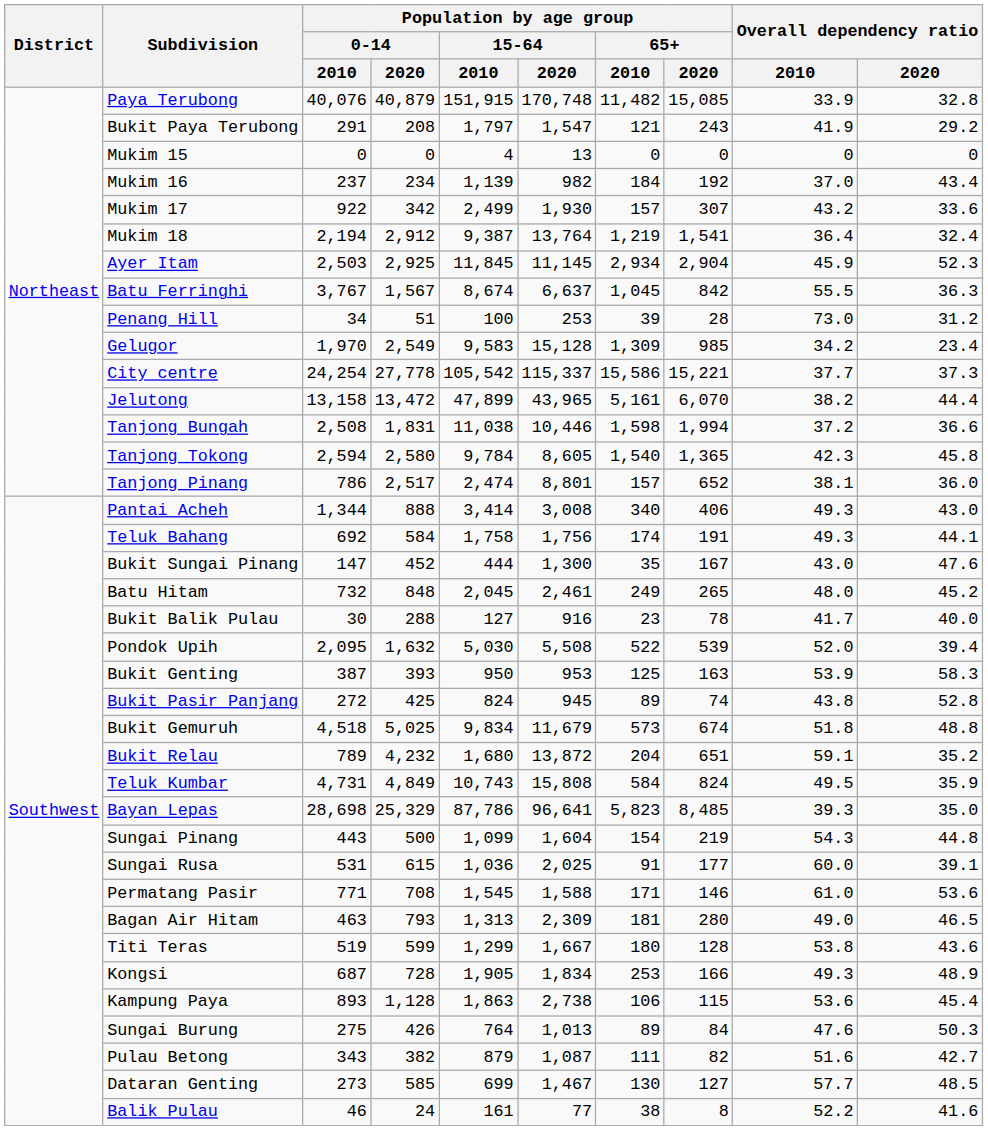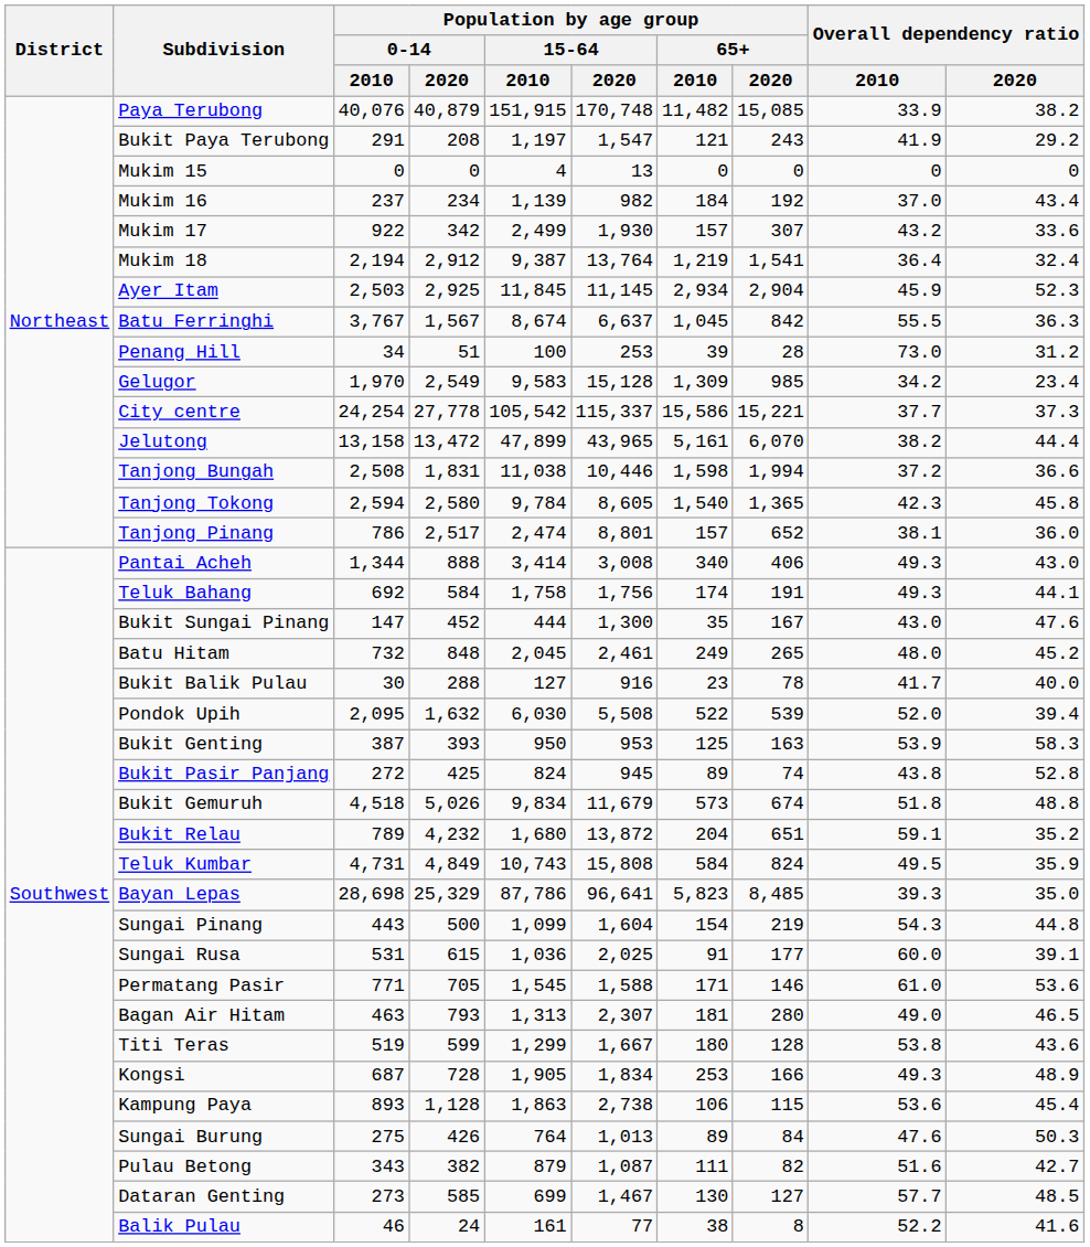Paya Terubong | Overall dependency ratio / 2020: 32.8 -> 38.2
Bukit Paya Terubong | Population by age group / 15-64 / 2010: 1,797 -> 1,197
Pondok Upih | Population by age group / 15-64 / 2010: 5,030 -> 6,030
Bukit Gemuruh | Population by age group / 0-14 / 2020: 5,025 -> 5,026
Permatang Pasir | Population by age group / 0-14 / 2020: 708 -> 705
Bagan Air Hitam | Population by age group / 15-64 / 2020: 2,309 -> 2,307
